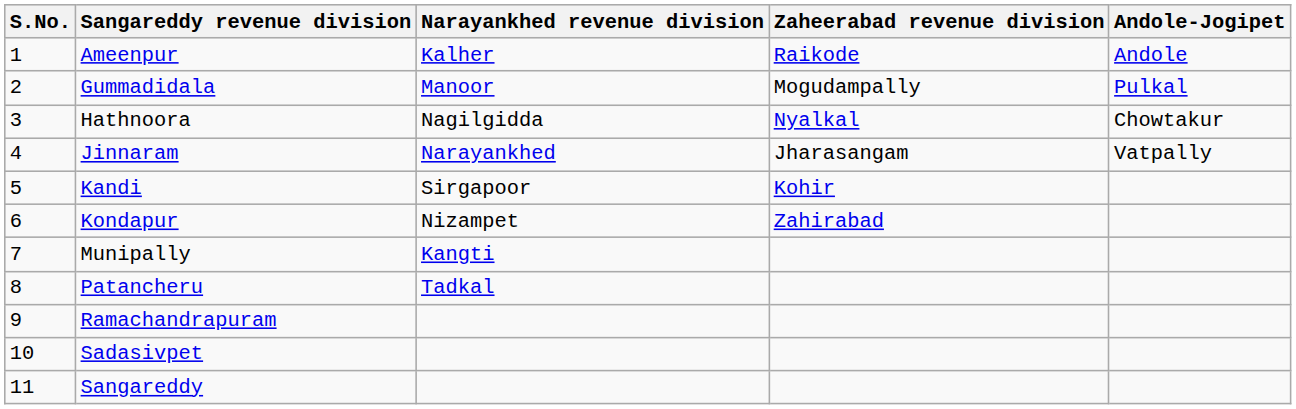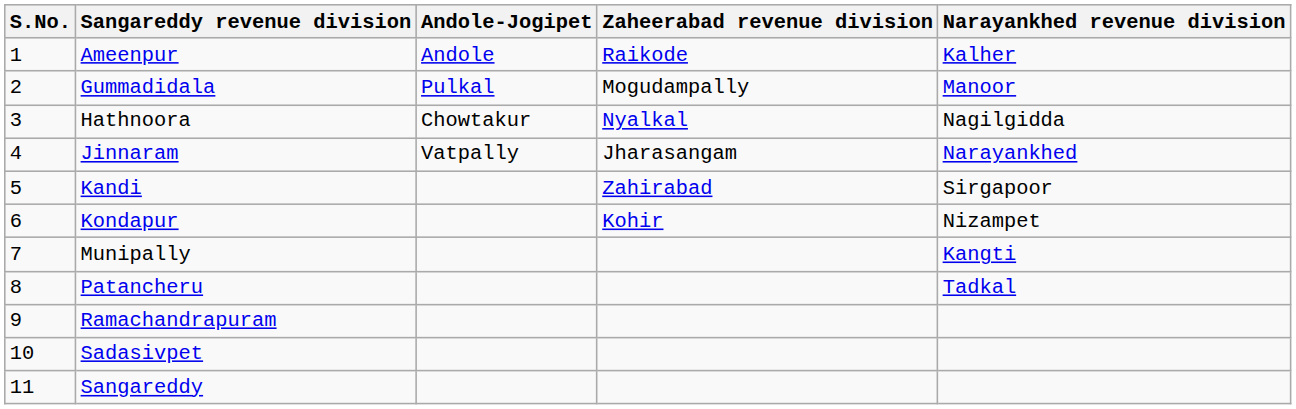columns swapped: Narayankhed revenue division <-> Andole-Jogipet
Kandi | Zaheerabad revenue division: Kohir -> Zahirabad
Kondapur | Zaheerabad revenue division: Zahirabad -> Kohir
